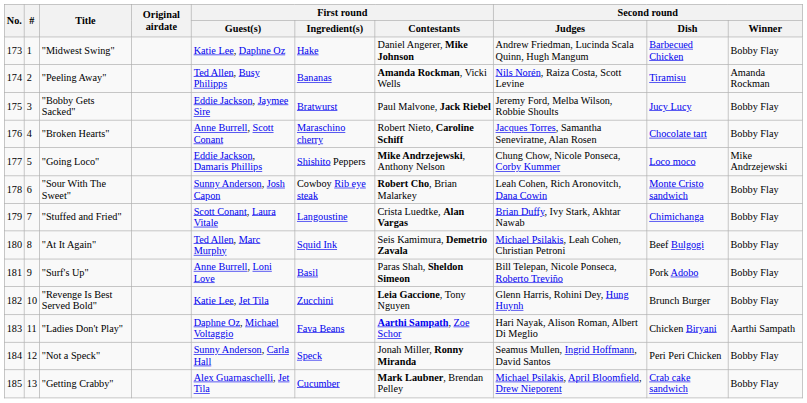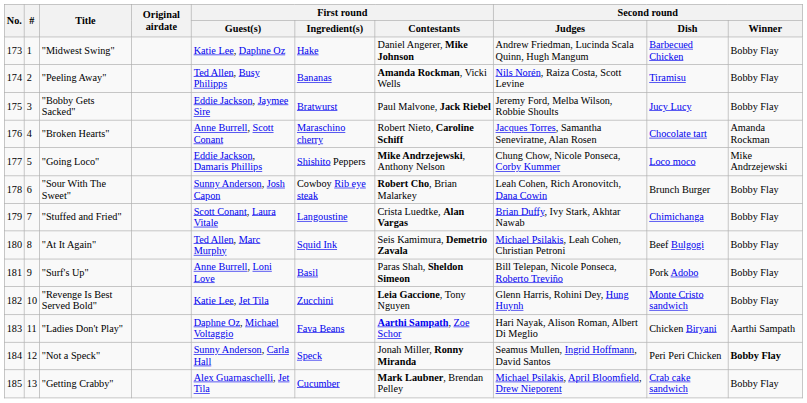"Peeling Away" | Second round / Winner: Amanda Rockman -> Bobby Flay
"Broken Hearts" | Second round / Winner: Bobby Flay -> Amanda Rockman
"Sour With The Sweet" | Second round / Dish: Monte Cristo sandwich -> Brunch Burger
"Revenge Is Best Served Bold" | Second round / Dish: Brunch Burger -> Monte Cristo sandwich
"Not a Speck" | Second round / Winner: normal -> bold
